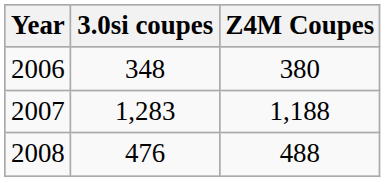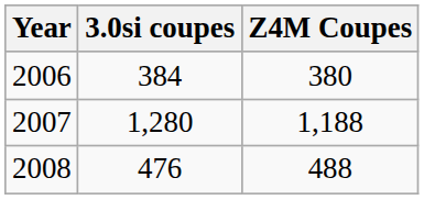2006 | 3.0si coupes: 348 -> 384
2007 | 3.0si coupes: 1,283 -> 1,280
